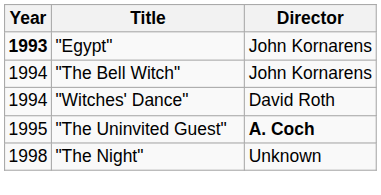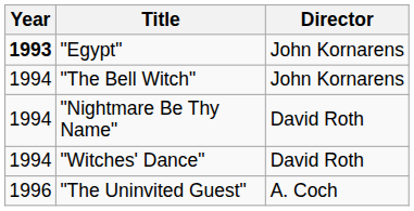+ row: 1994 | "Nightmare Be Thy Name" | David Roth
"The Uninvited Guest" | Year: 1995 -> 1996
"The Uninvited Guest" | Director: bold -> normal
- row: 1998 | "The Night" | Unknown
